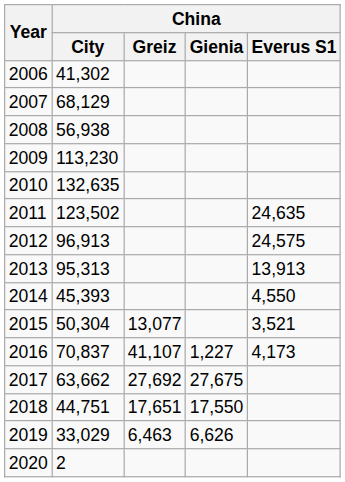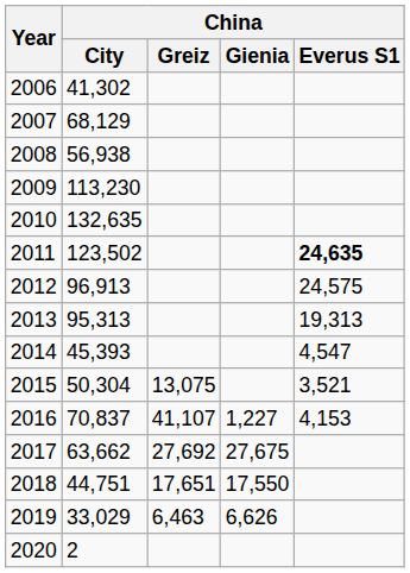2011 | China / Everus S1: normal -> bold
2013 | China / Everus S1: 13,913 -> 19,313
2014 | China / Everus S1: 4,550 -> 4,547
2015 | China / Greiz: 13,077 -> 13,075
2016 | China / Everus S1: 4,173 -> 4,153
